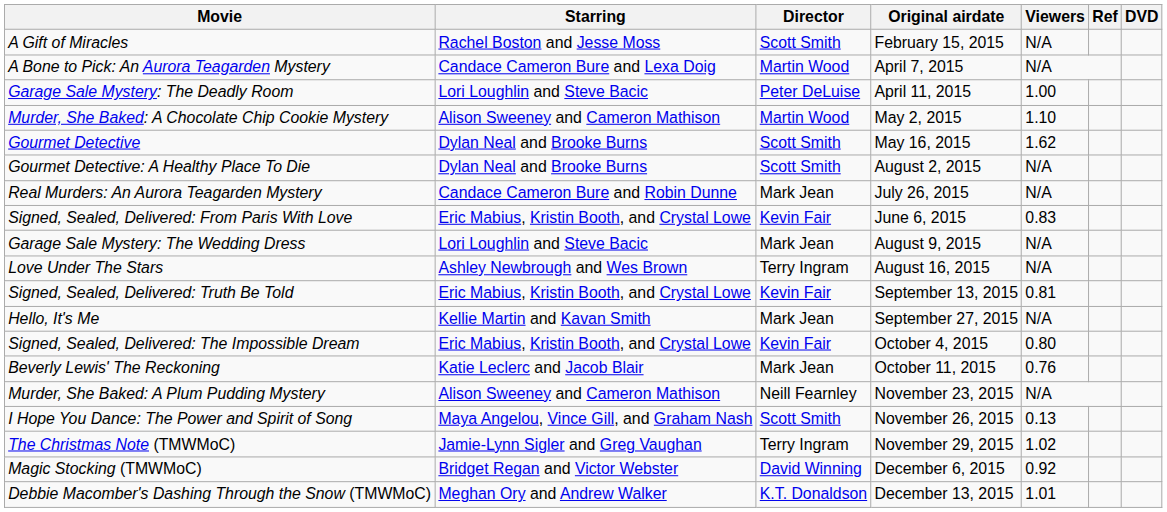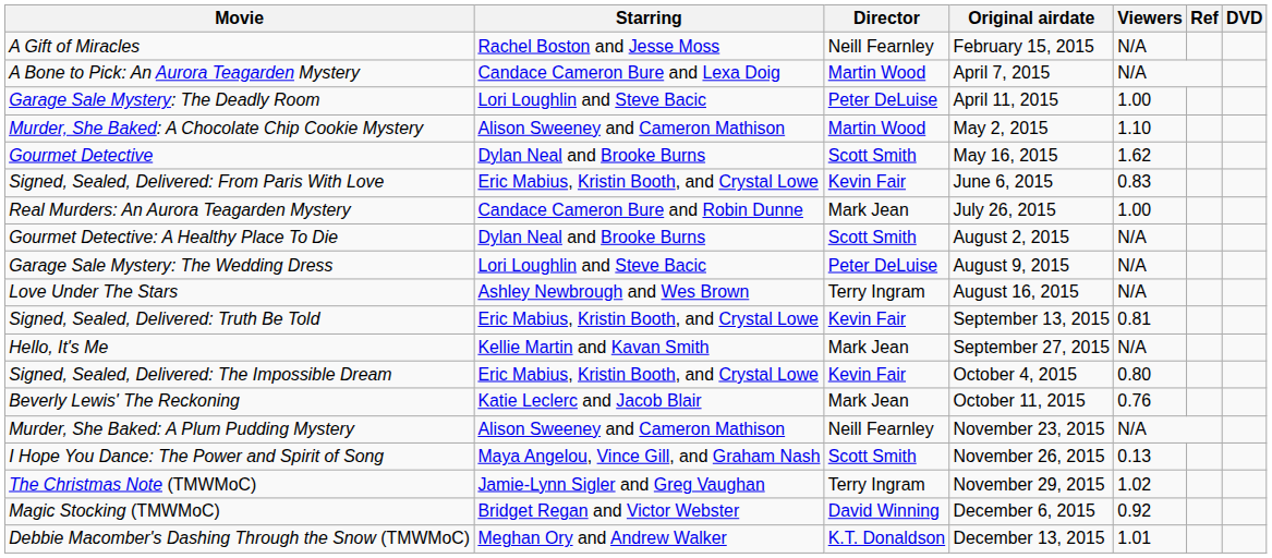A Gift of Miracles | Director: Scott Smith -> Neill Fearnley
rows swapped: Signed, Sealed, Delivered: From Paris With Love <-> Gourmet Detective: A Healthy Place To Die
Real Murders: An Aurora Teagarden Mystery | Viewers: N/A -> 1.00
Garage Sale Mystery: The Wedding Dress | Director: Mark Jean -> Peter DeLuise
